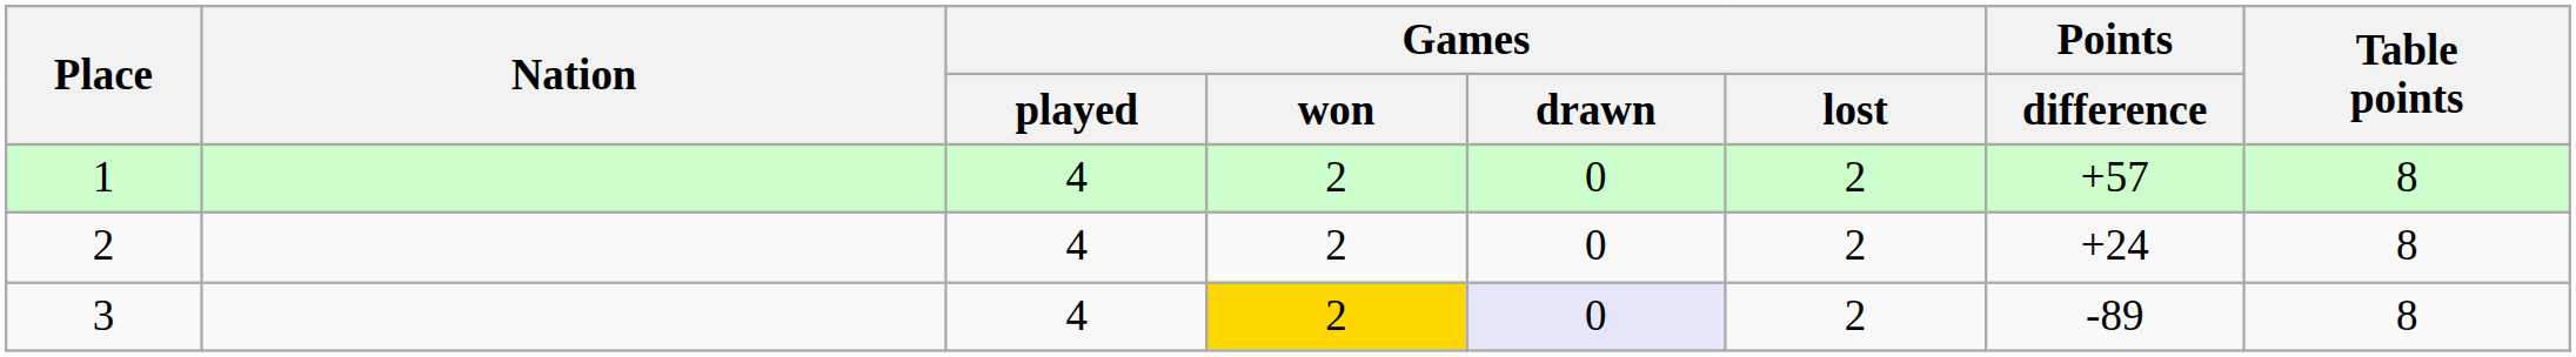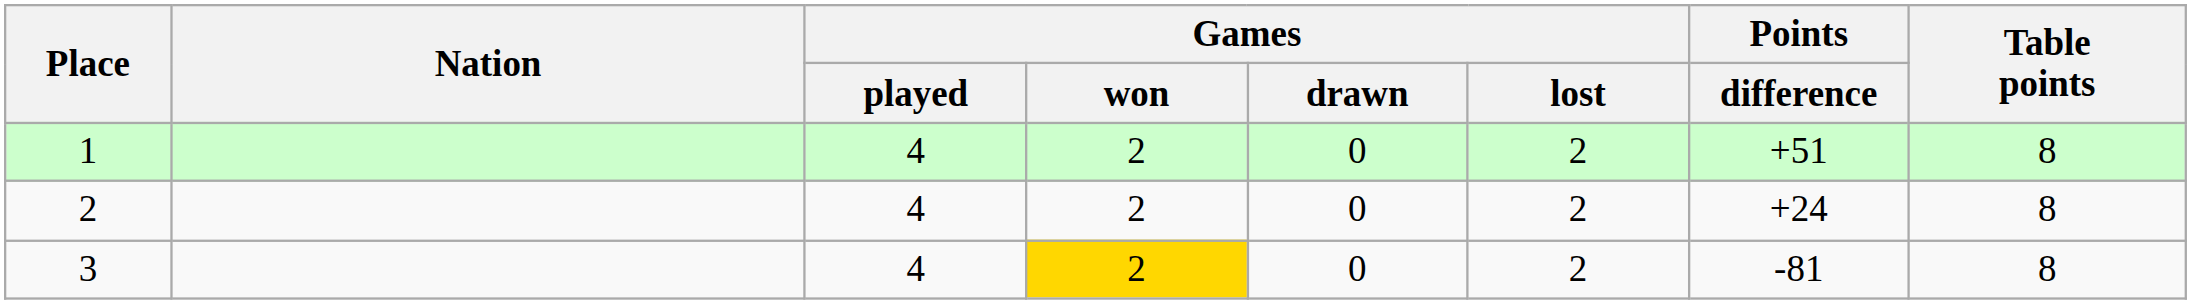1 | Points / difference: +57 -> +51
3 | Games / drawn: lavender background -> no background
3 | Points / difference: -89 -> -81
